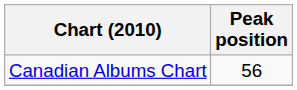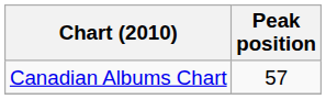Canadian Albums Chart | Peak position: 56 -> 57
